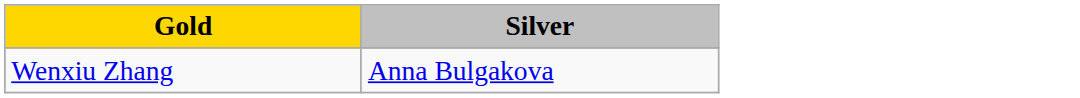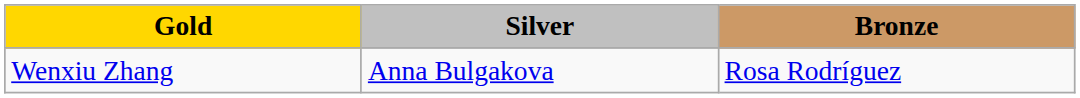+ column: Bronze | Rosa Rodríguez
